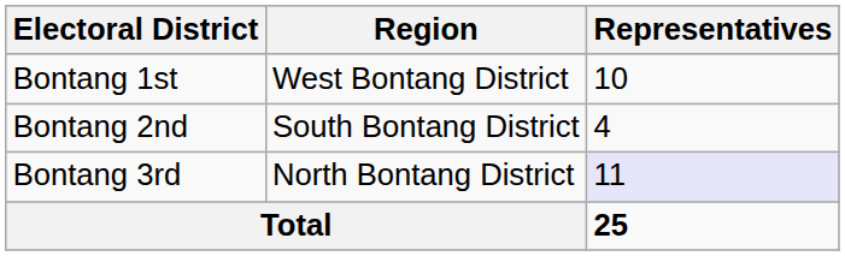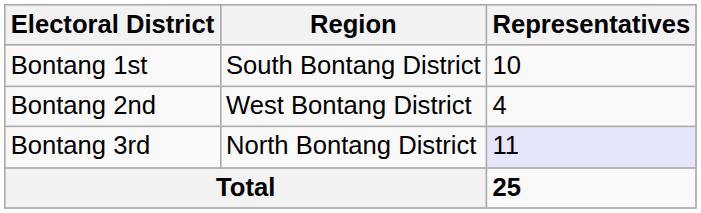Bontang 1st | Region: West Bontang District -> South Bontang District
Bontang 2nd | Region: South Bontang District -> West Bontang District
